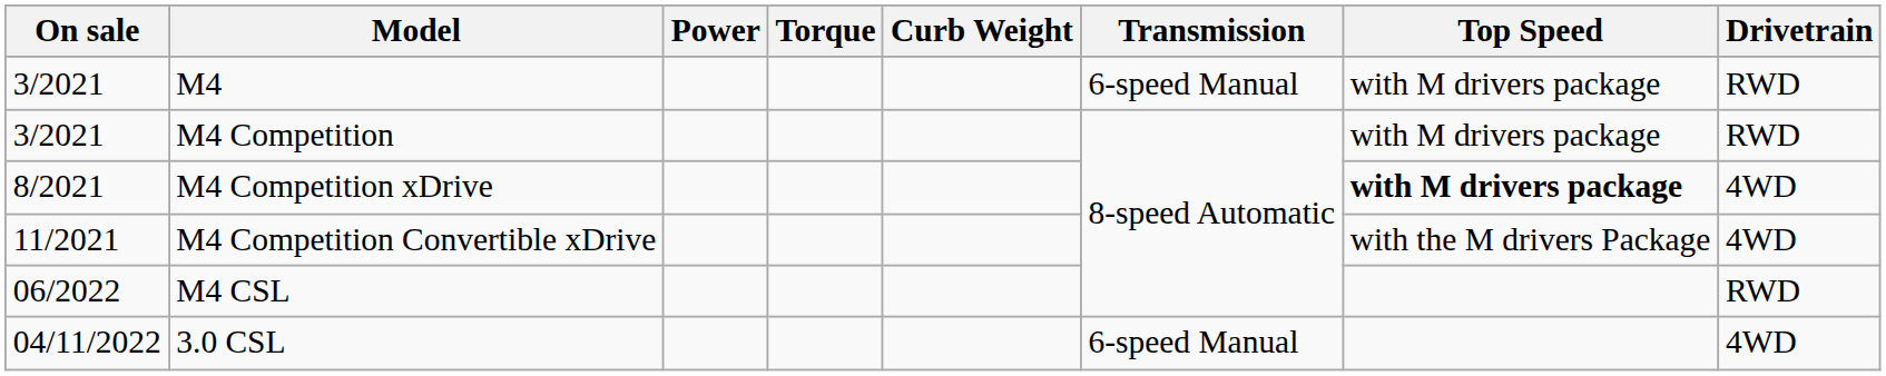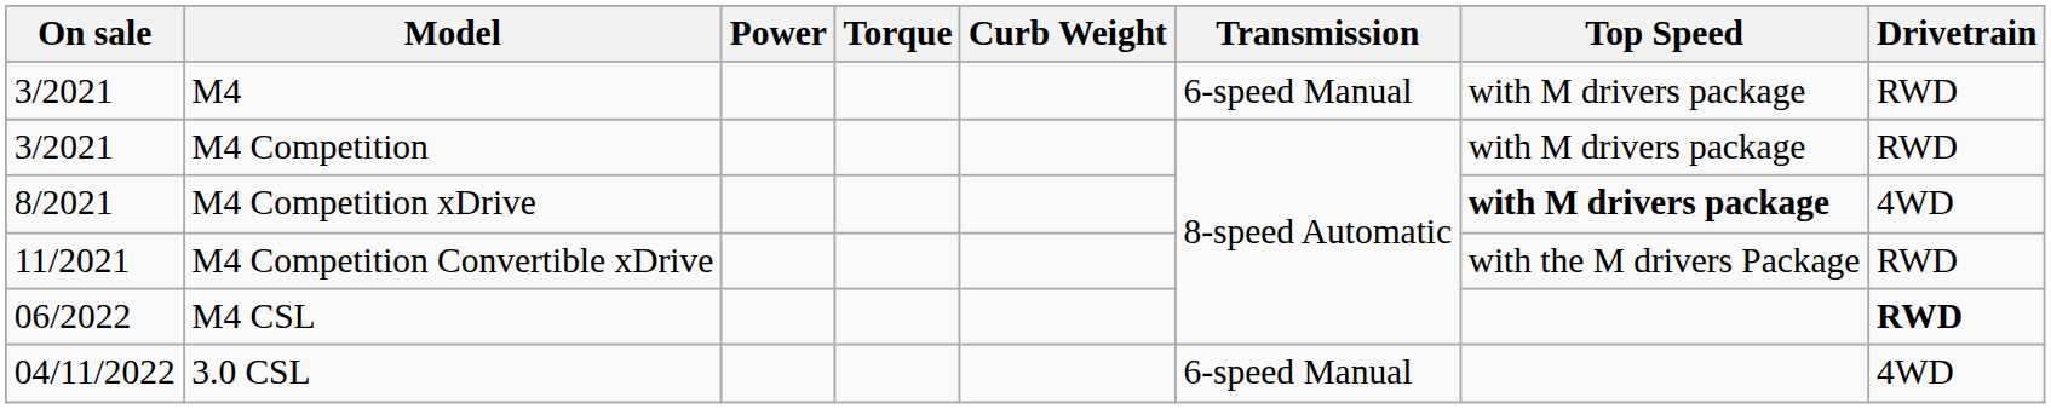M4 Competition Convertible xDrive | Drivetrain: 4WD -> RWD
M4 CSL | Drivetrain: normal -> bold
